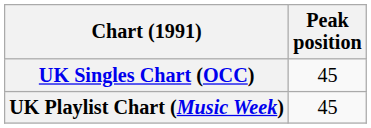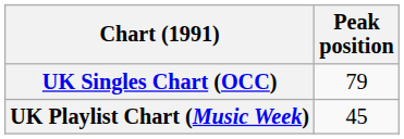UK Singles Chart (OCC) | Peak position: 45 -> 79
